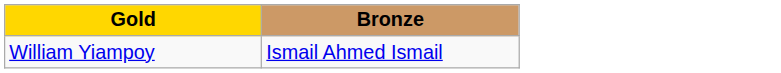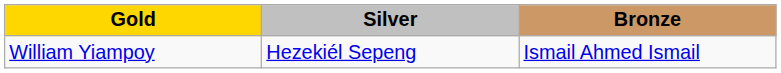+ column: Silver | Hezekiél Sepeng
